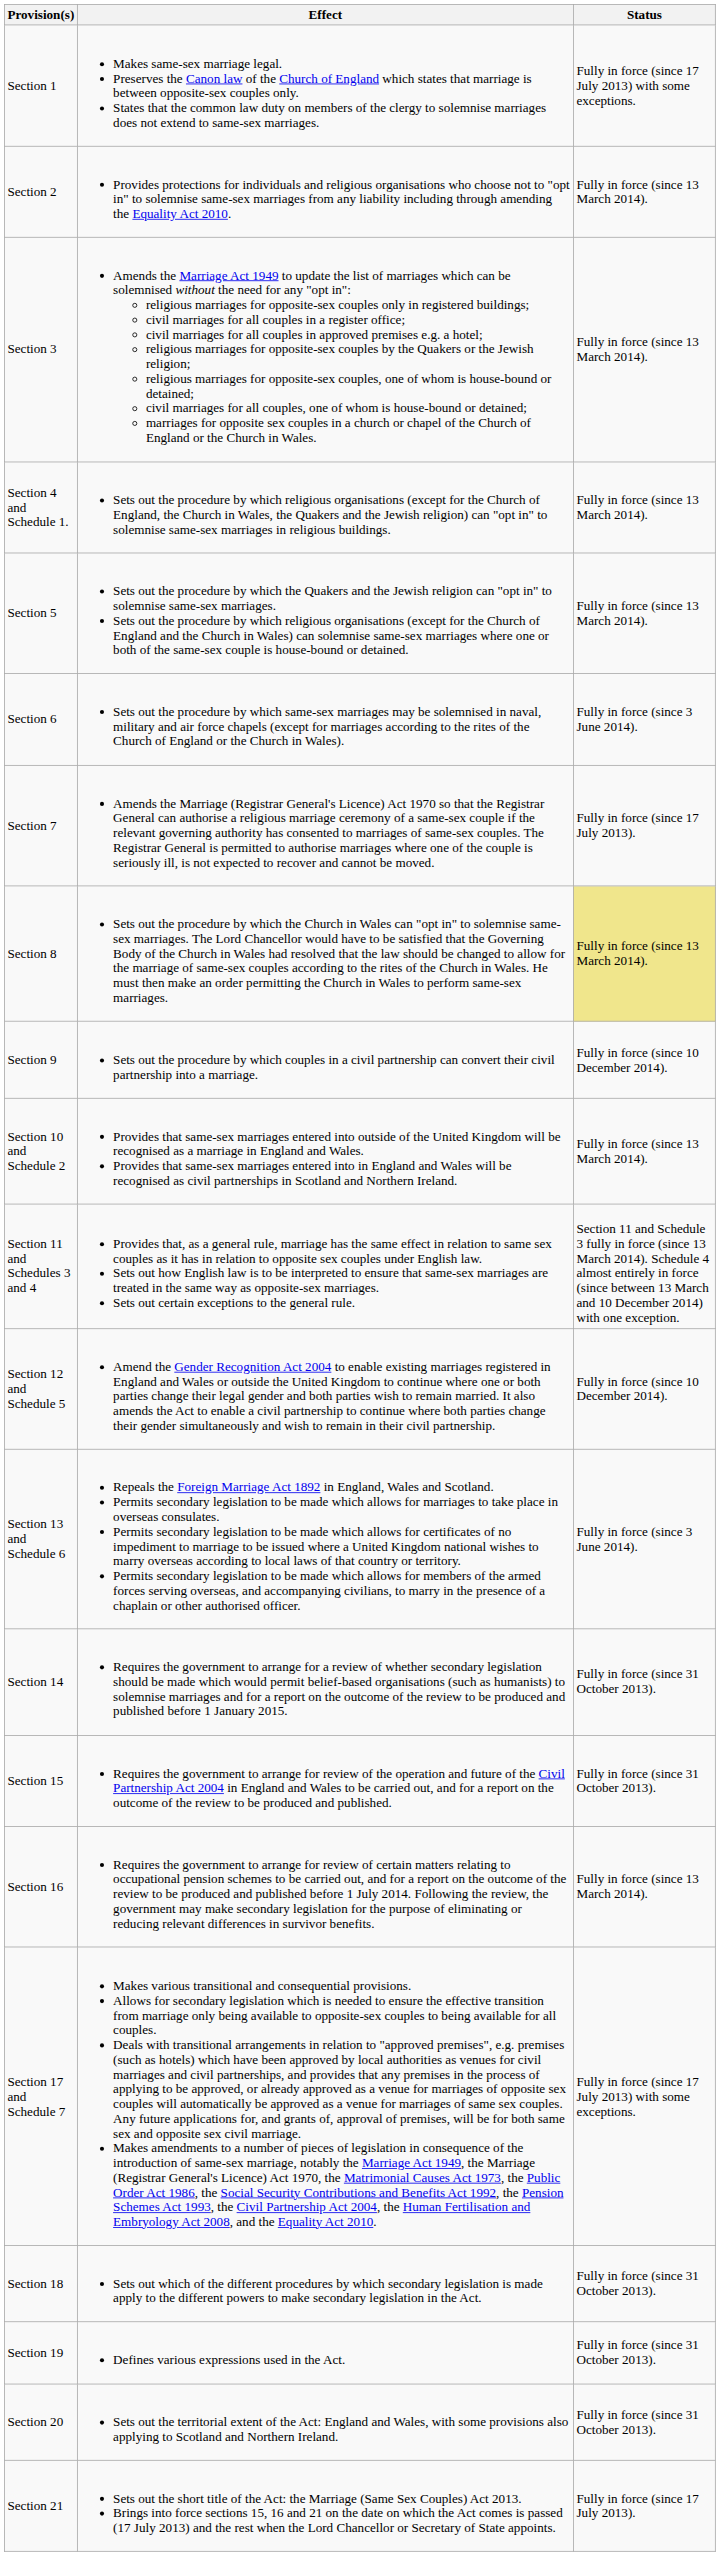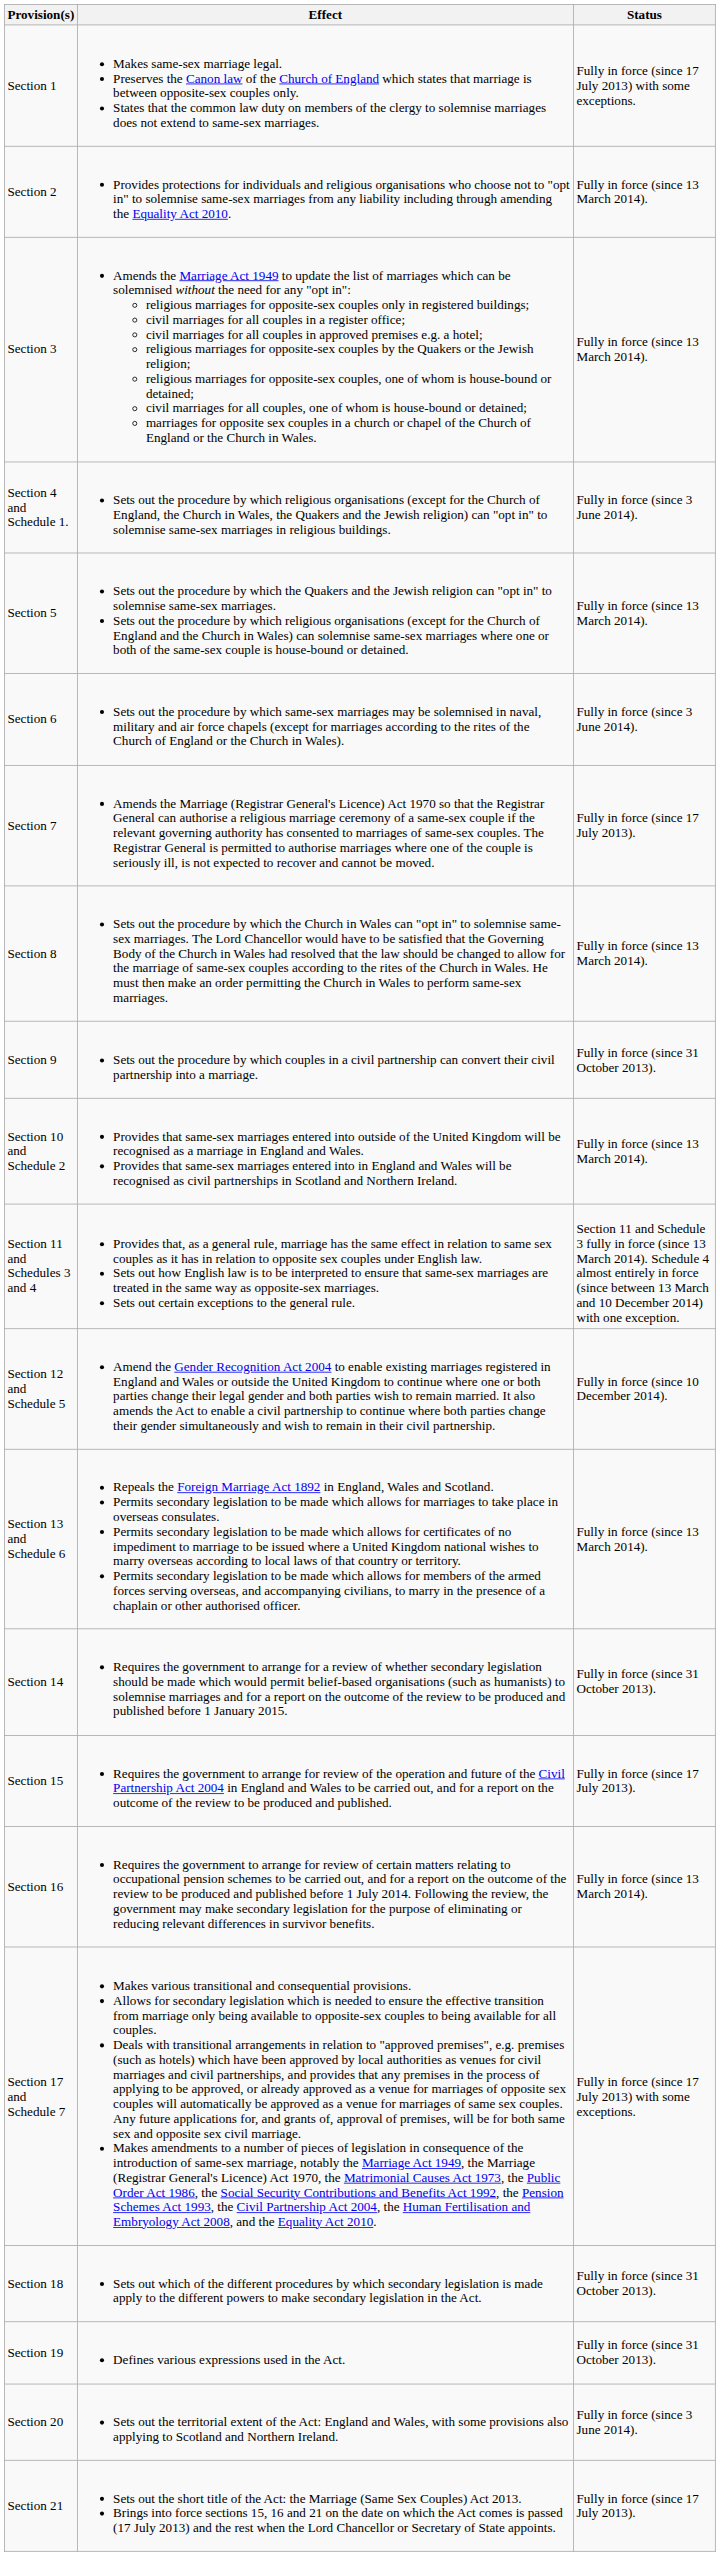Section 4 and Schedule 1. | Status: Fully in force (since 13 March 2014). -> Fully in force (since 3 June 2014).
Section 8 | Status: khaki background -> no background
Section 9 | Status: Fully in force (since 10 December 2014). -> Fully in force (since 31 October 2013).
Section 13 and Schedule 6 | Status: Fully in force (since 3 June 2014). -> Fully in force (since 13 March 2014).
Section 15 | Status: Fully in force (since 31 October 2013). -> Fully in force (since 17 July 2013).
Section 20 | Status: Fully in force (since 31 October 2013). -> Fully in force (since 3 June 2014).
